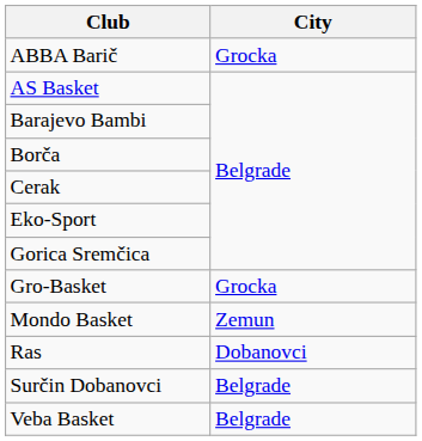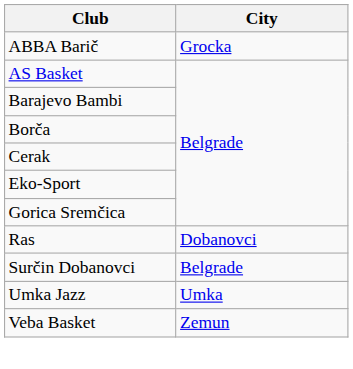- row: Gro-Basket | Grocka
- row: Mondo Basket | Zemun
+ row: Umka Jazz | Umka
Veba Basket | City: Belgrade -> Zemun
